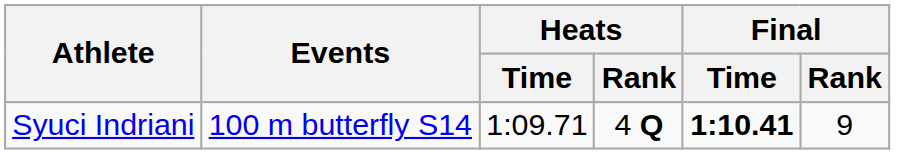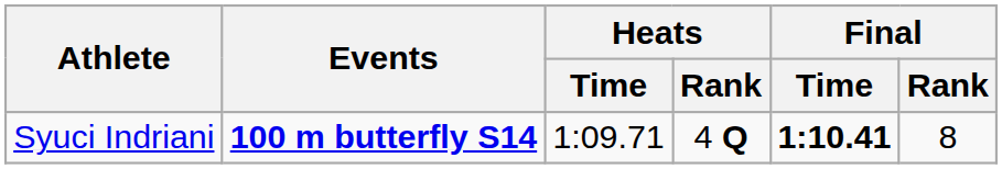Syuci Indriani | Events: normal -> bold
Syuci Indriani | Final / Rank: 9 -> 8
